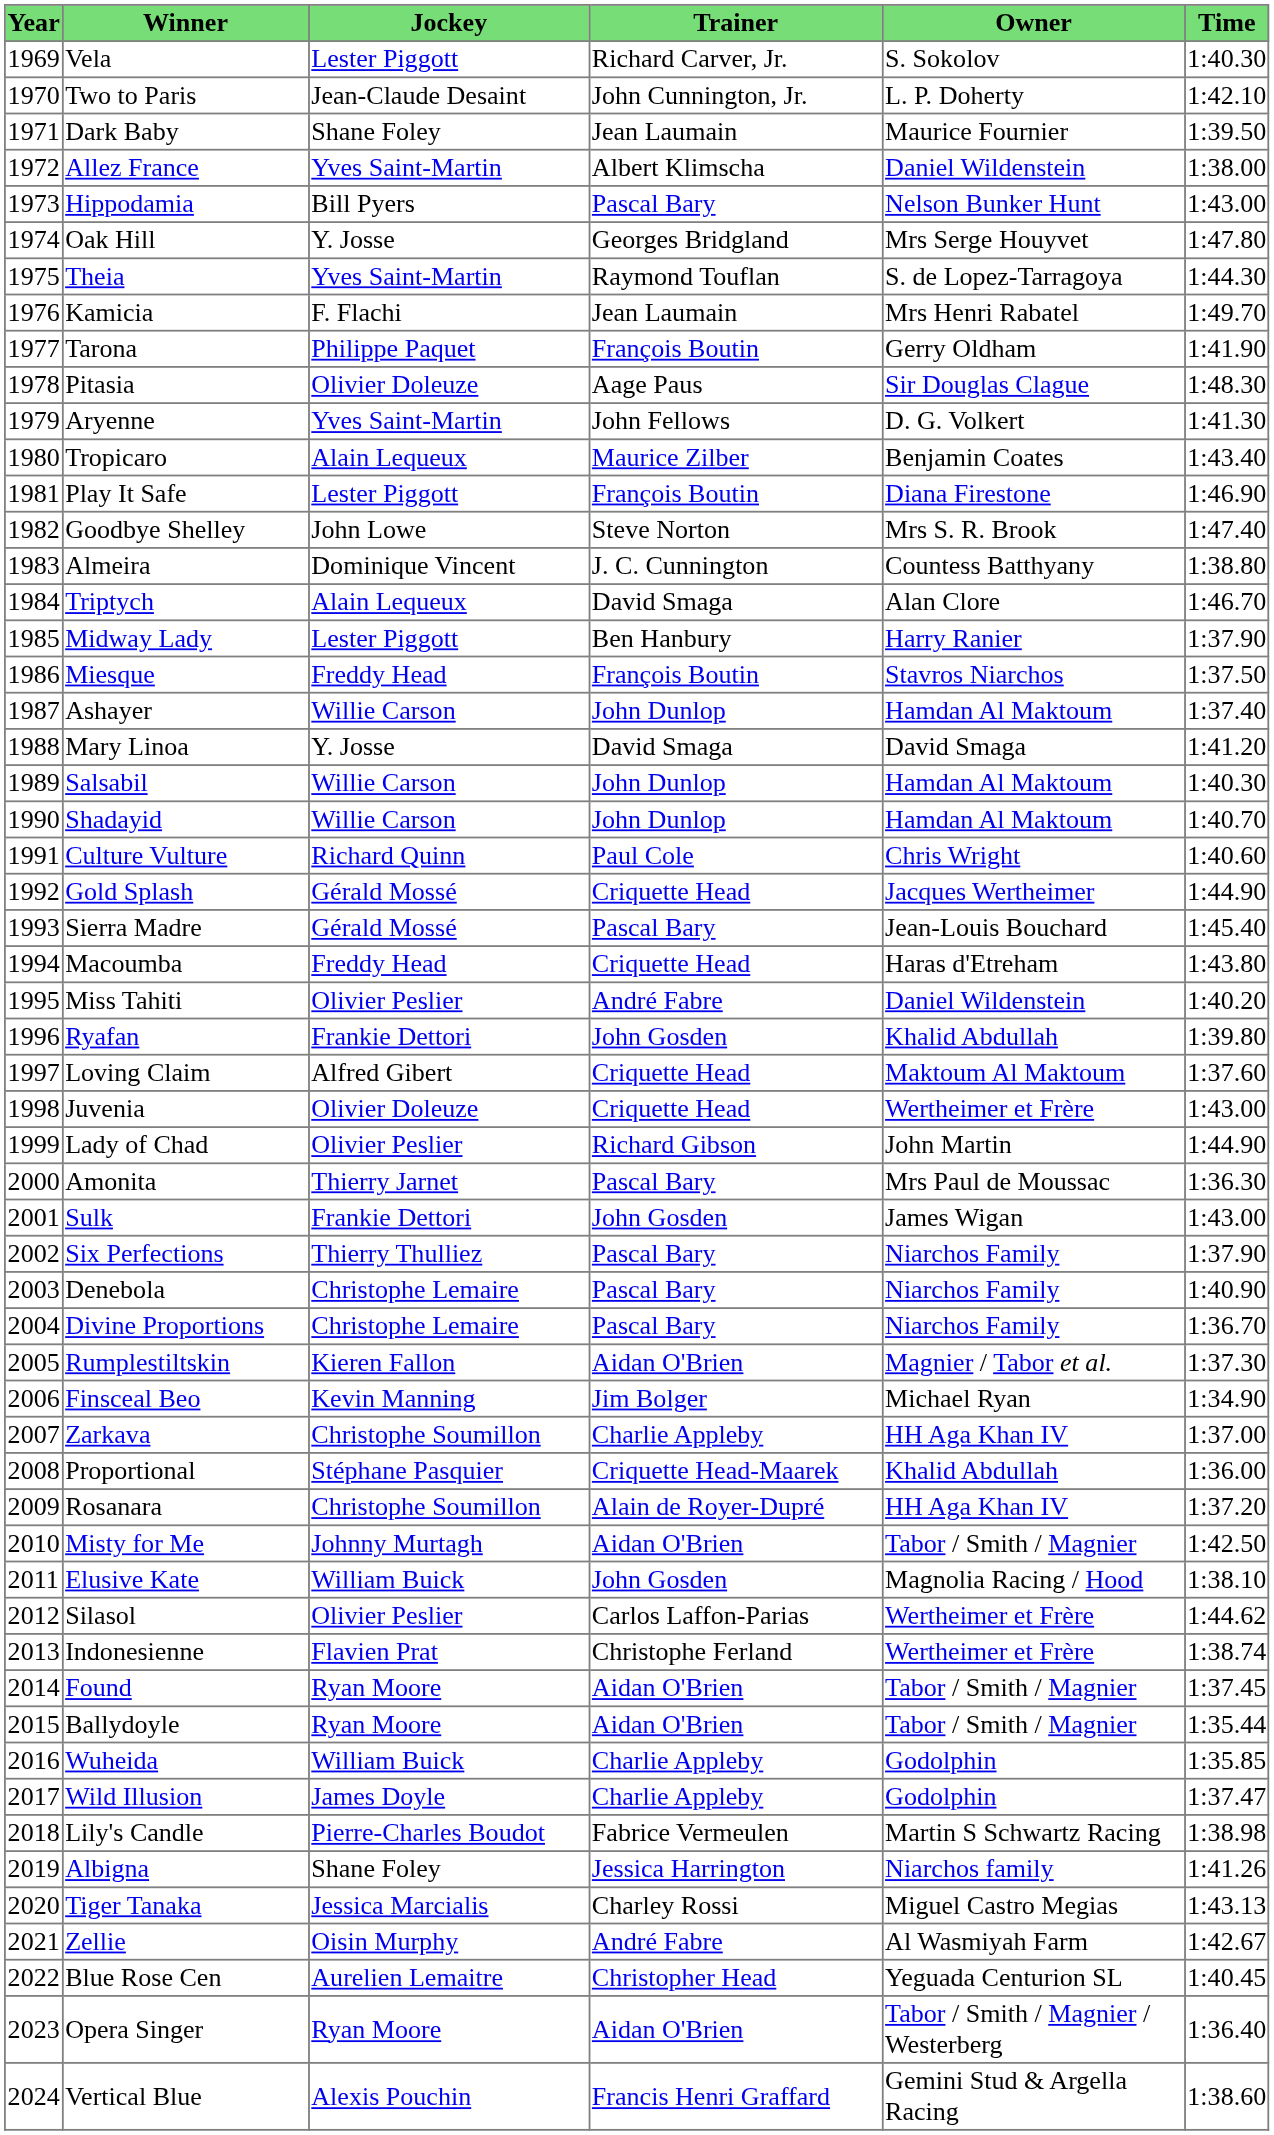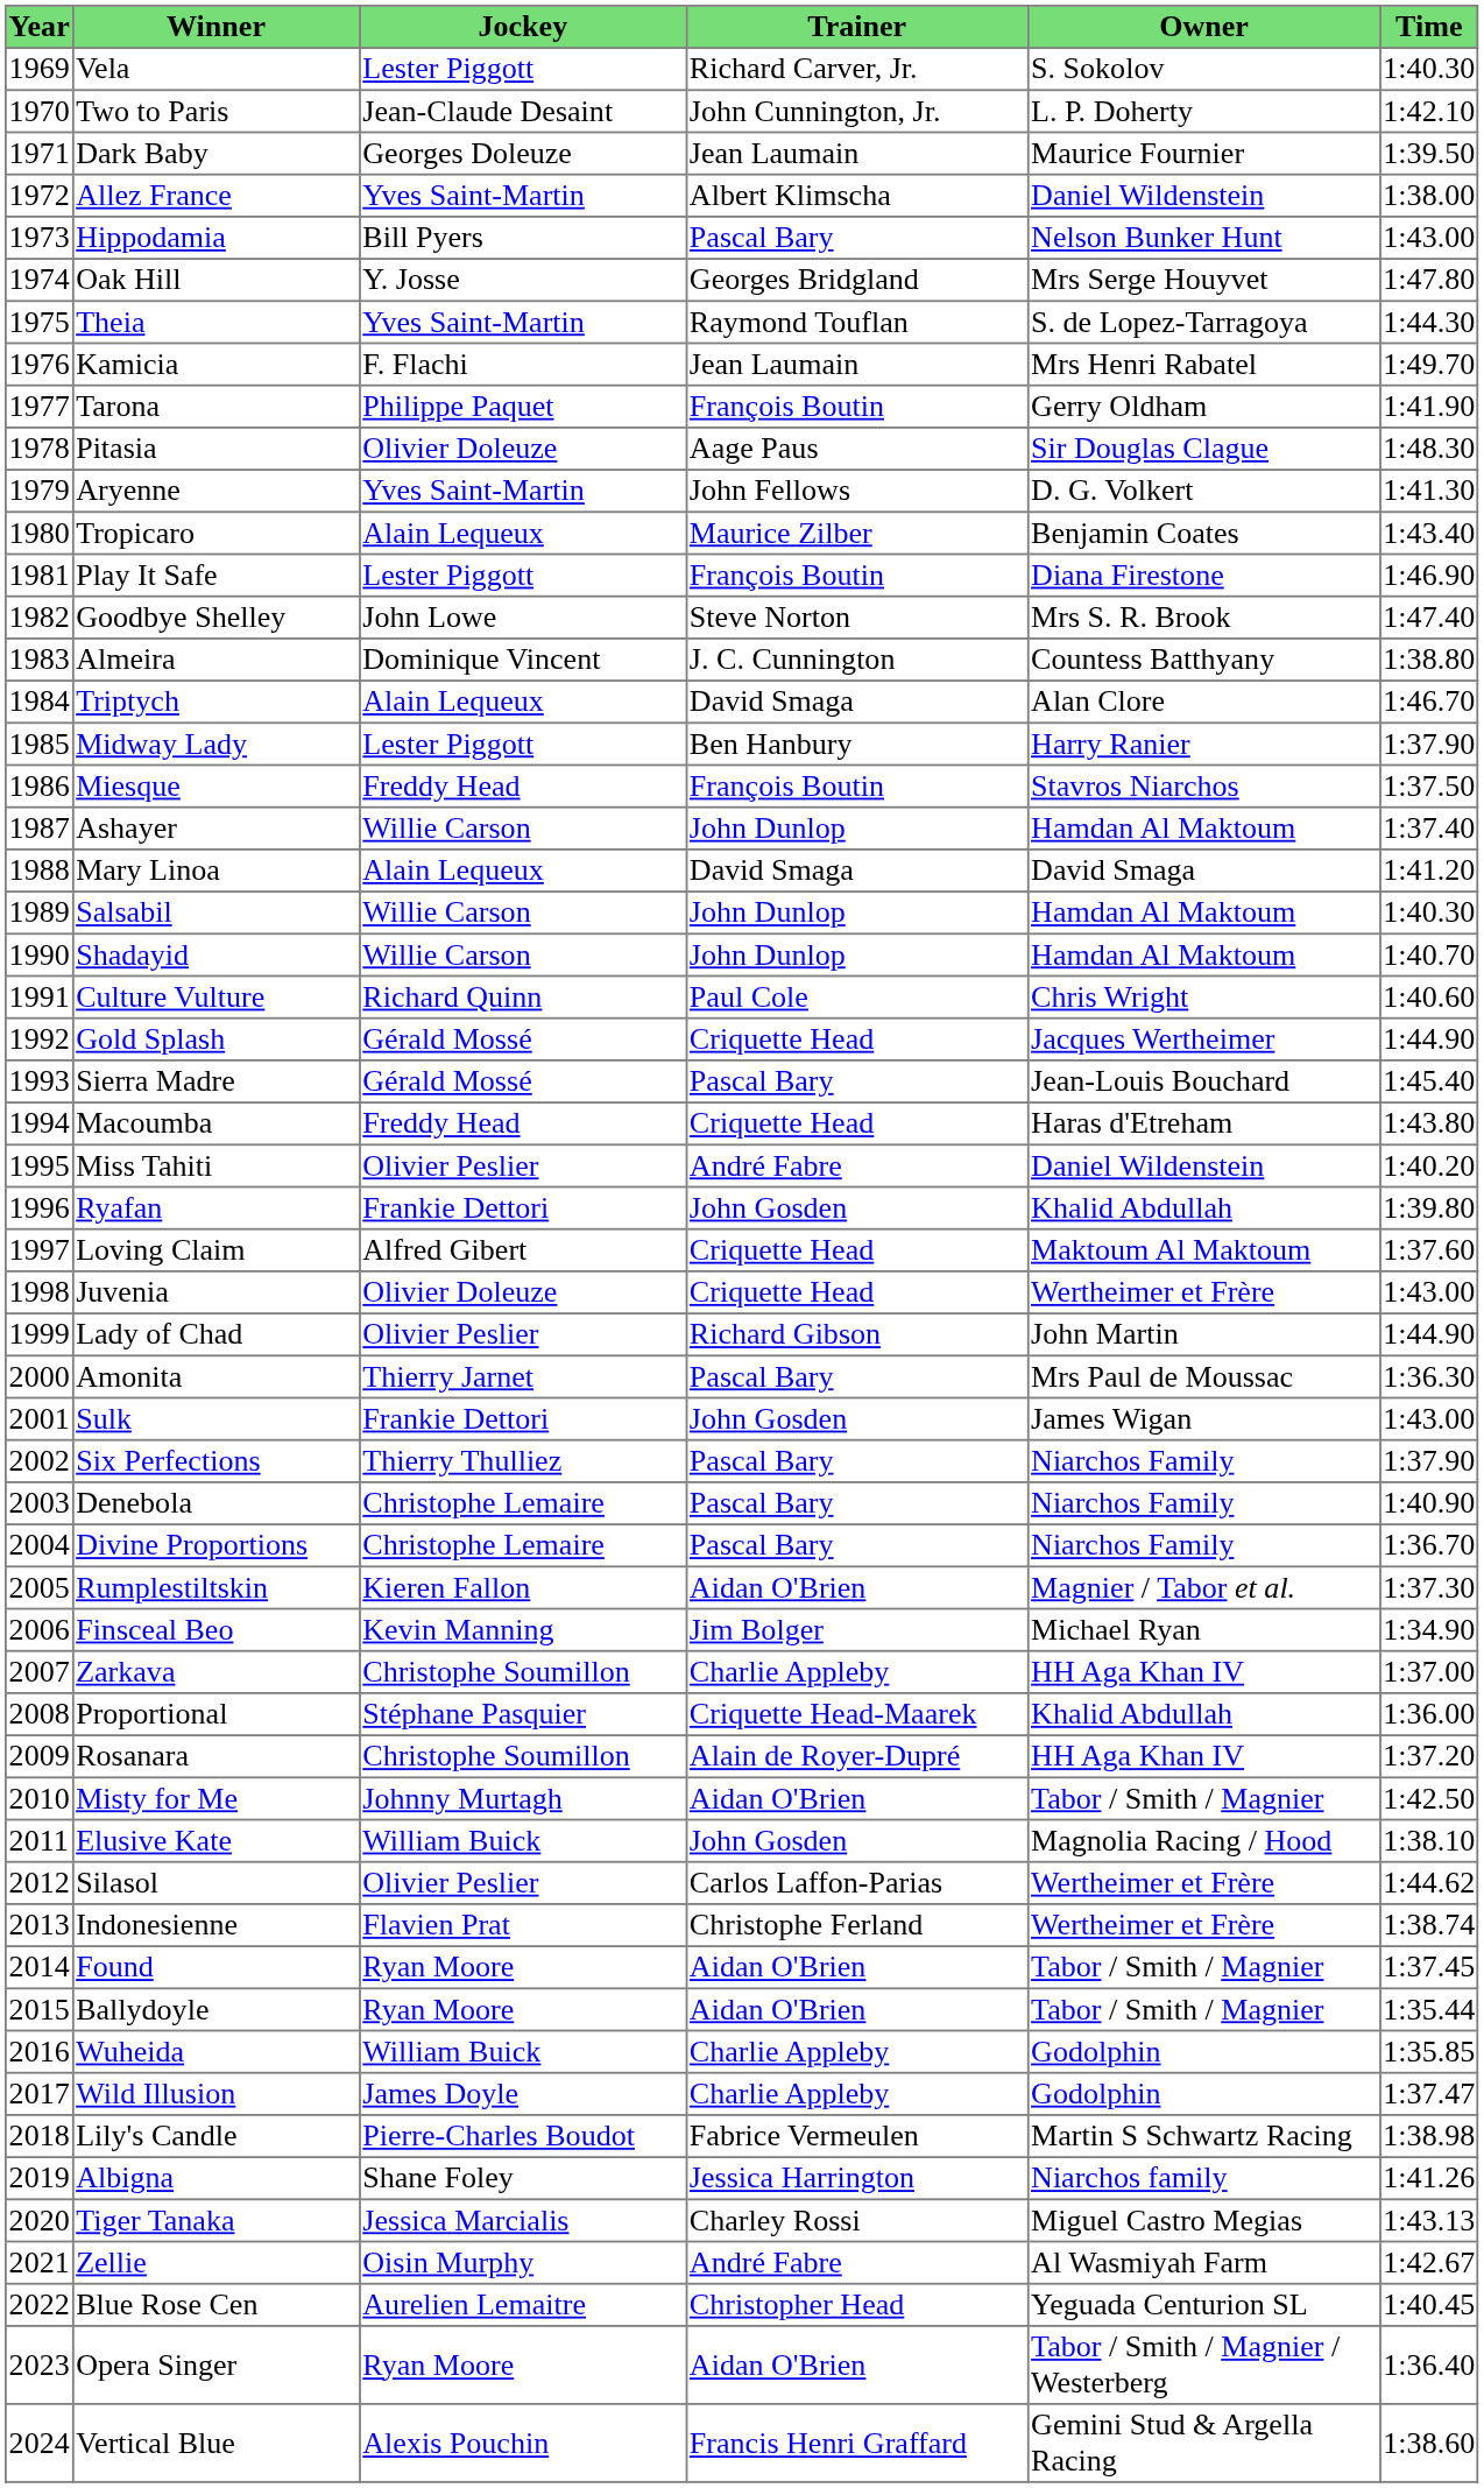Dark Baby | Jockey: Shane Foley -> Georges Doleuze
Mary Linoa | Jockey: Y. Josse -> Alain Lequeux
